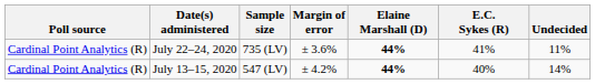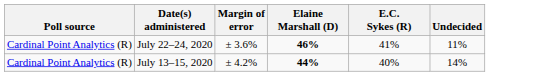- column: Sample size | 735 (LV) | 547 (LV)
July 22–24, 2020 | Elaine Marshall (D): 44% -> 46%
